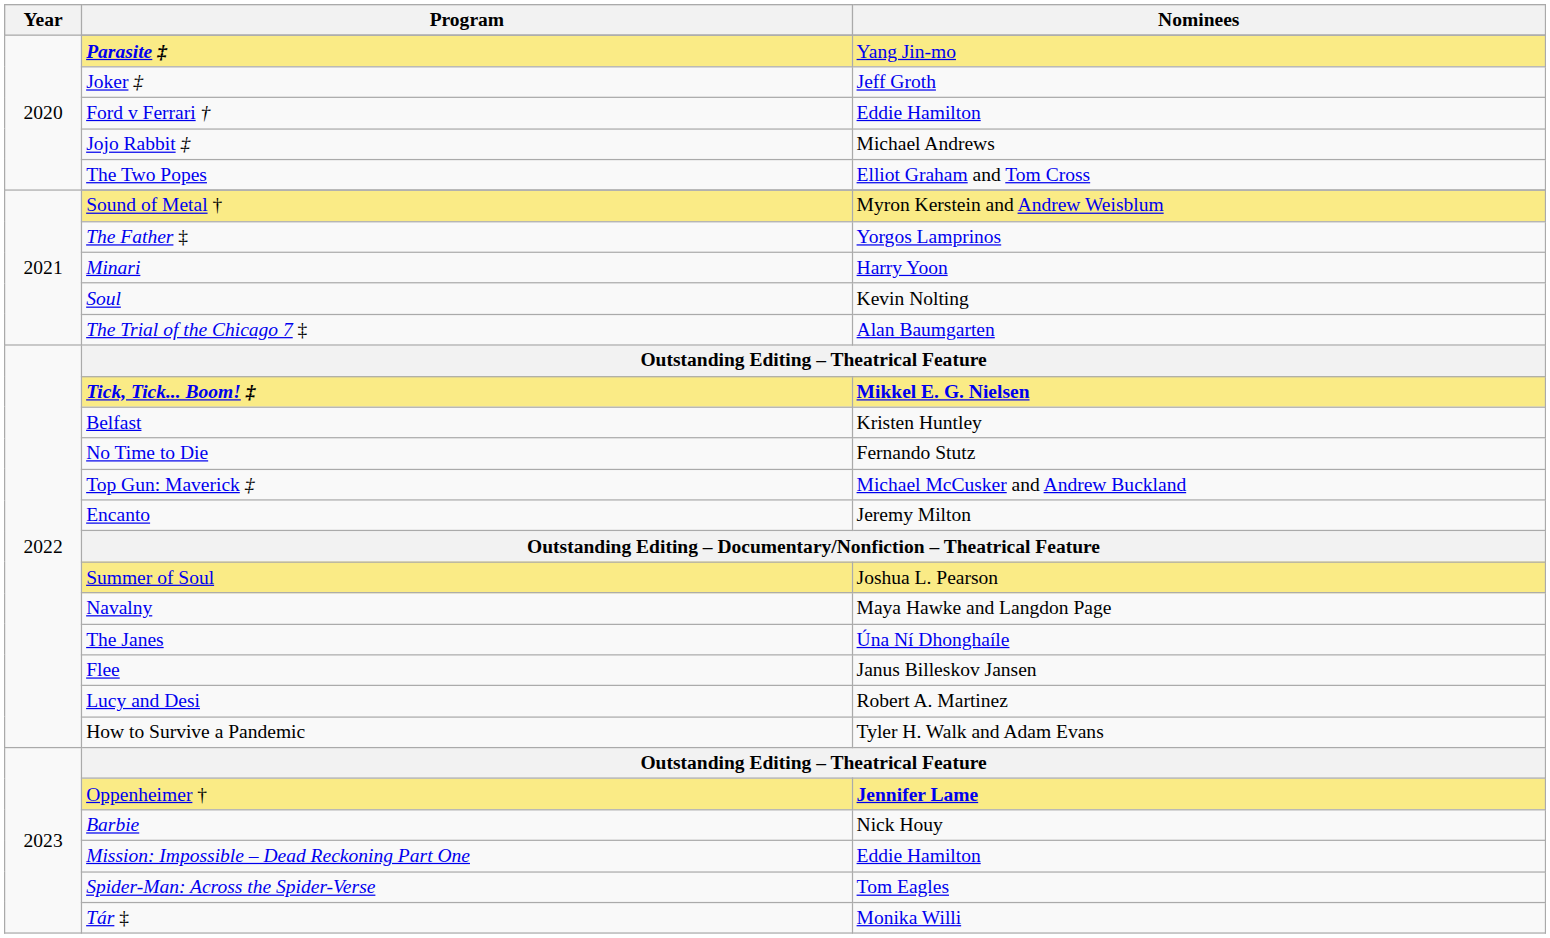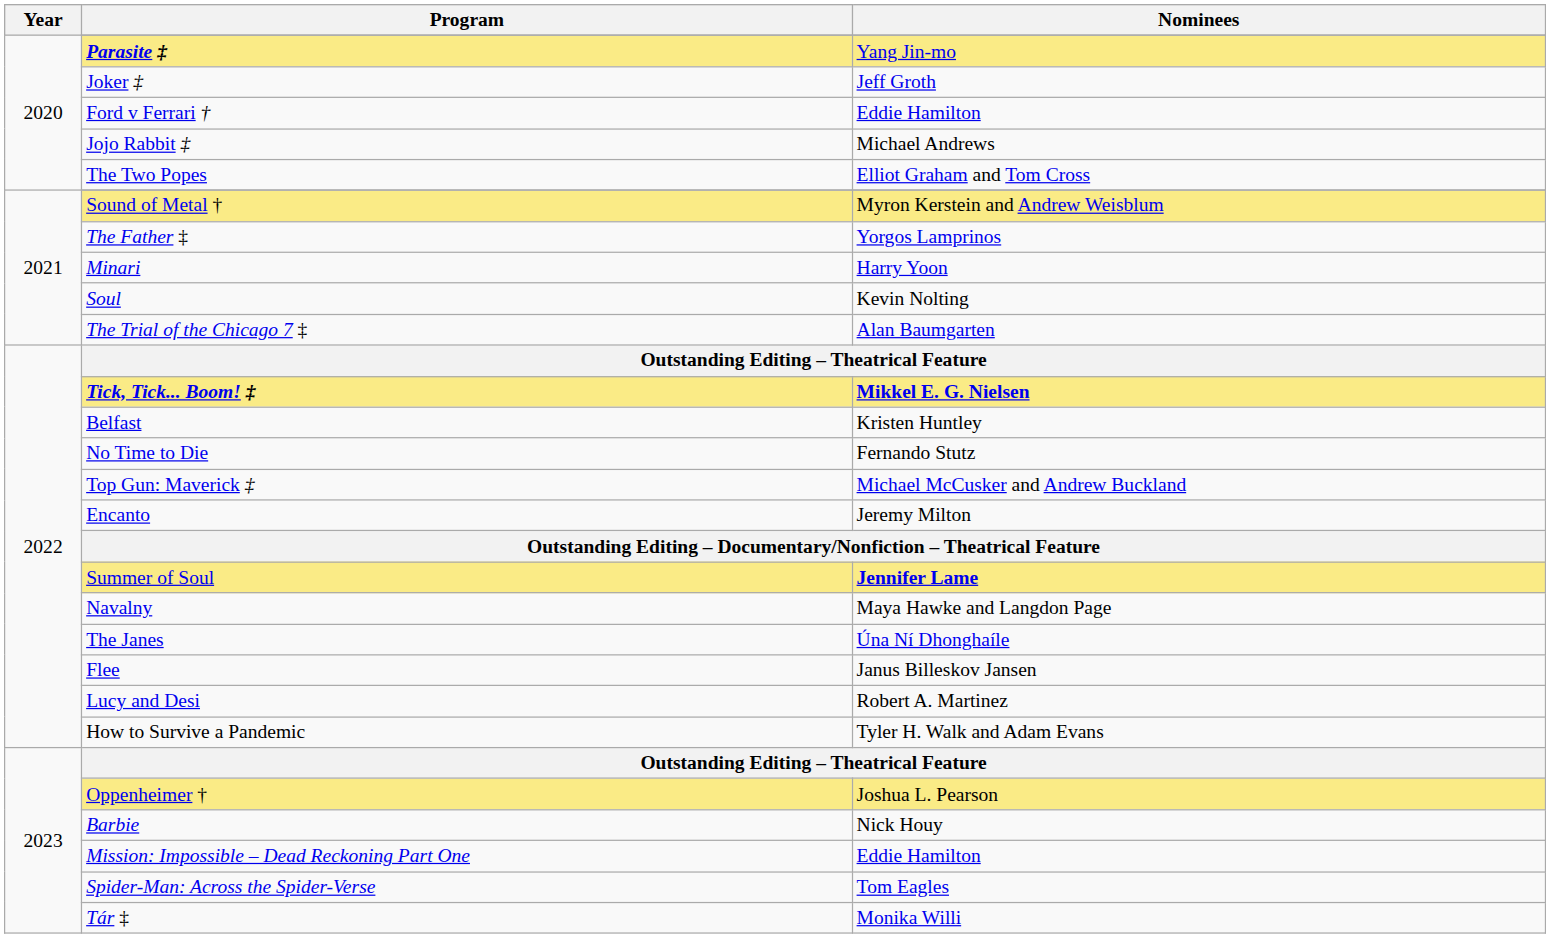Summer of Soul | Nominees: Joshua L. Pearson -> Jennifer Lame
Oppenheimer † | Nominees: Jennifer Lame -> Joshua L. Pearson
